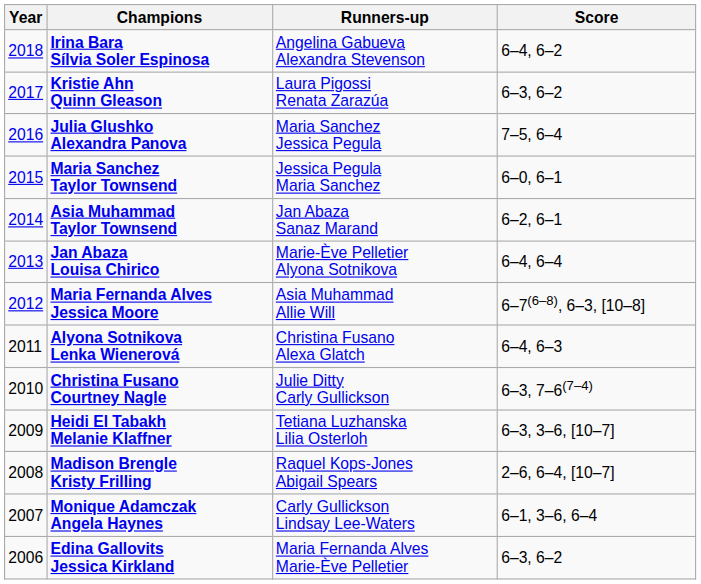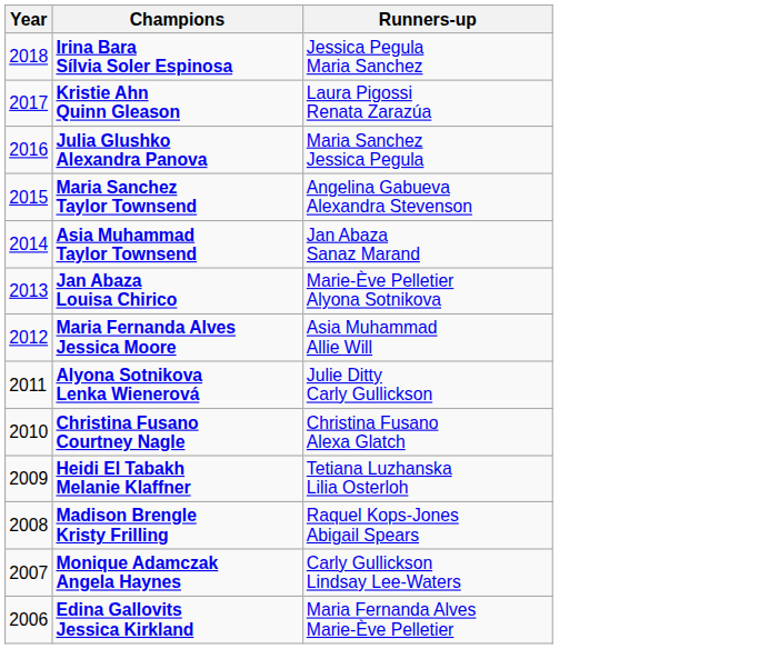- column: Score | 6–4, 6–2 | 6–3, 6–2 | 7–5, 6–4 | 6–0, 6–1 | 6–2, 6–1 | 6–4, 6–4 | 6–7(6–8), 6–3, [10–8] | 6–4, 6–3 | 6–3, 7–6(7–4) | 6–3, 3–6, [10–7] | 2–6, 6–4, [10–7] | 6–1, 3–6, 6–4 | 6–3, 6–2
Irina Bara Sílvia Soler Espinosa | Runners-up: Angelina Gabueva Alexandra Stevenson -> Jessica Pegula Maria Sanchez
Maria Sanchez Taylor Townsend | Runners-up: Jessica Pegula Maria Sanchez -> Angelina Gabueva Alexandra Stevenson
Alyona Sotnikova Lenka Wienerová | Runners-up: Christina Fusano Alexa Glatch -> Julie Ditty Carly Gullickson
Christina Fusano Courtney Nagle | Runners-up: Julie Ditty Carly Gullickson -> Christina Fusano Alexa Glatch
